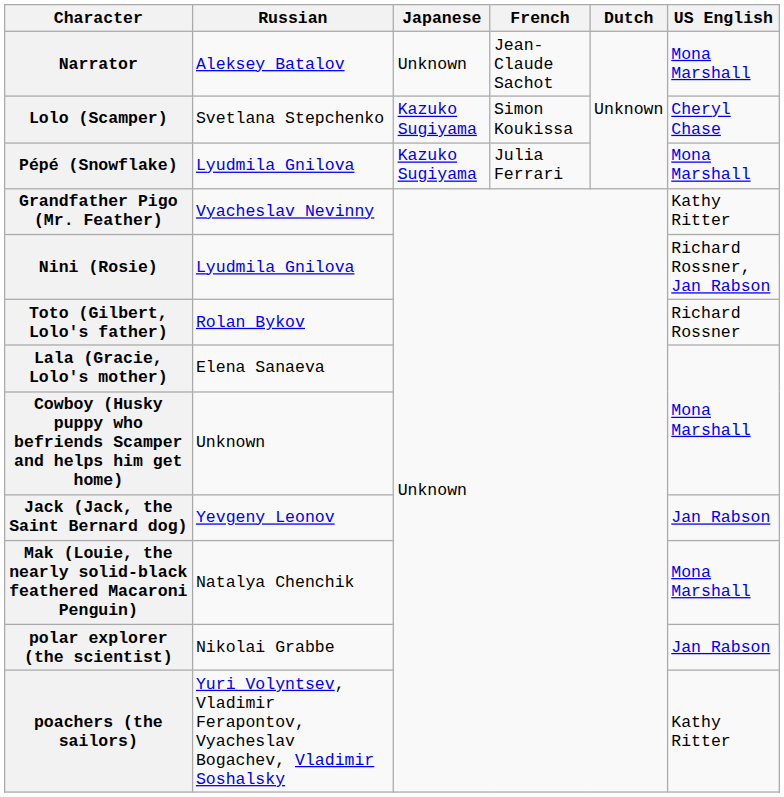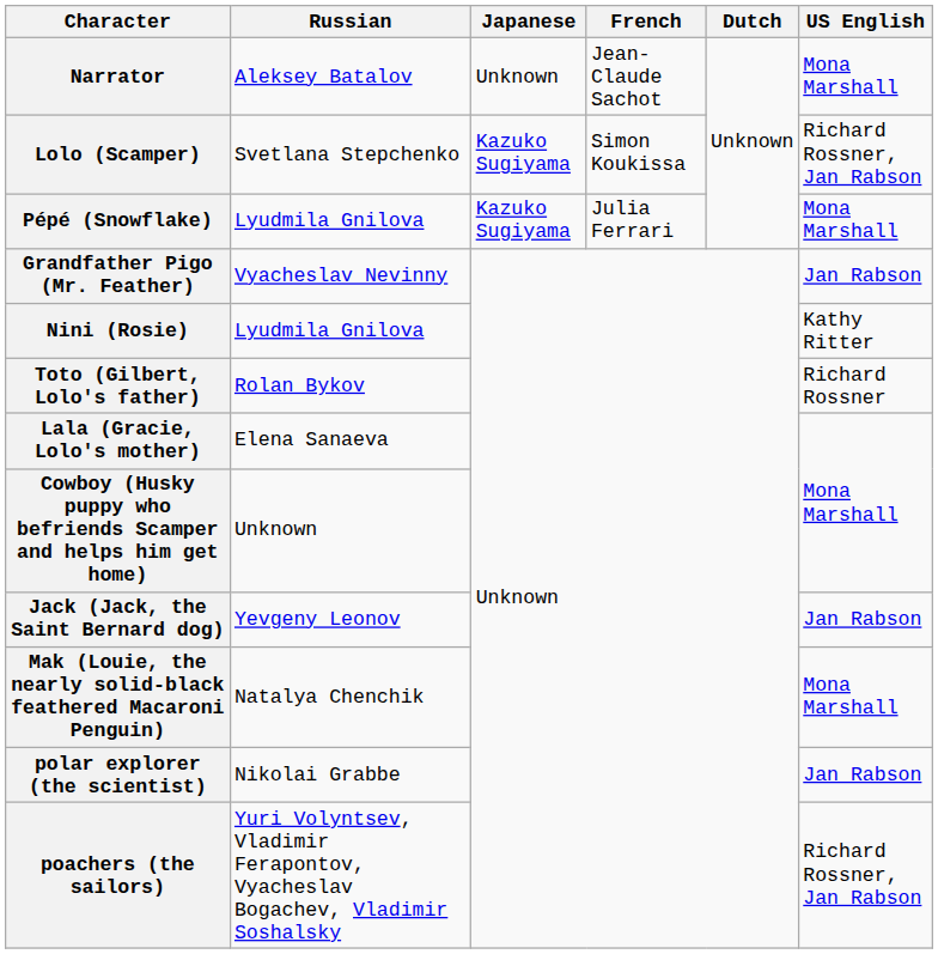Lolo (Scamper) | US English: Cheryl Chase -> Richard Rossner, Jan Rabson
Grandfather Pigo (Mr. Feather) | US English: Kathy Ritter -> Jan Rabson
Nini (Rosie) | US English: Richard Rossner, Jan Rabson -> Kathy Ritter
poachers (the sailors) | US English: Kathy Ritter -> Richard Rossner, Jan Rabson
